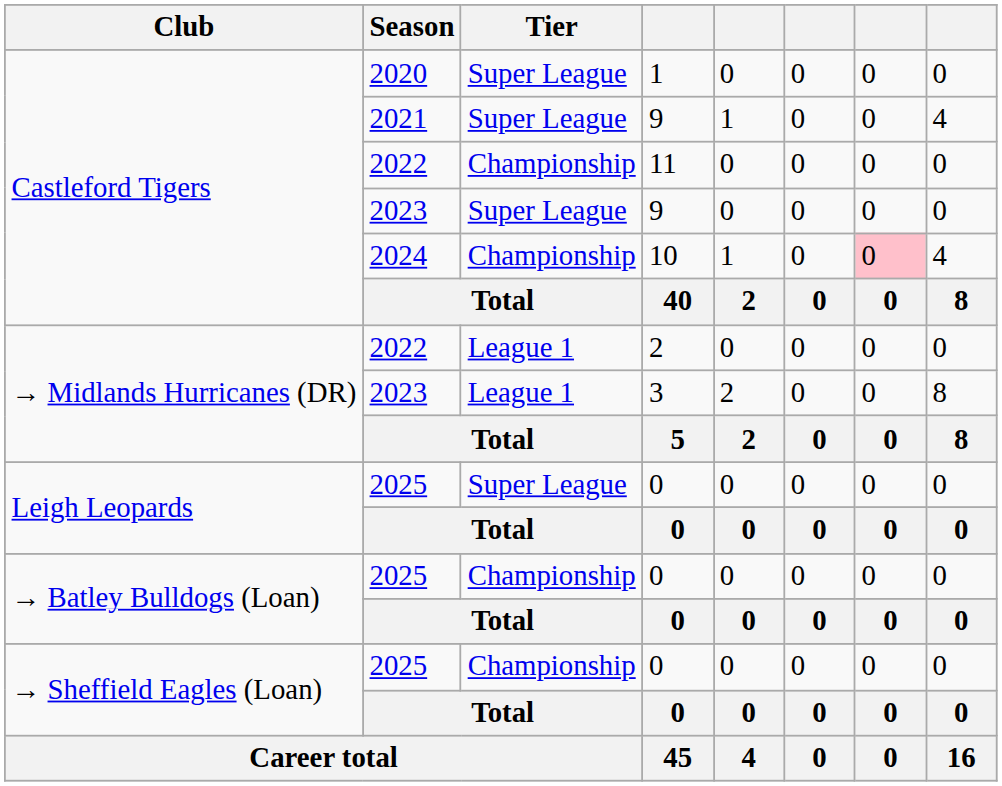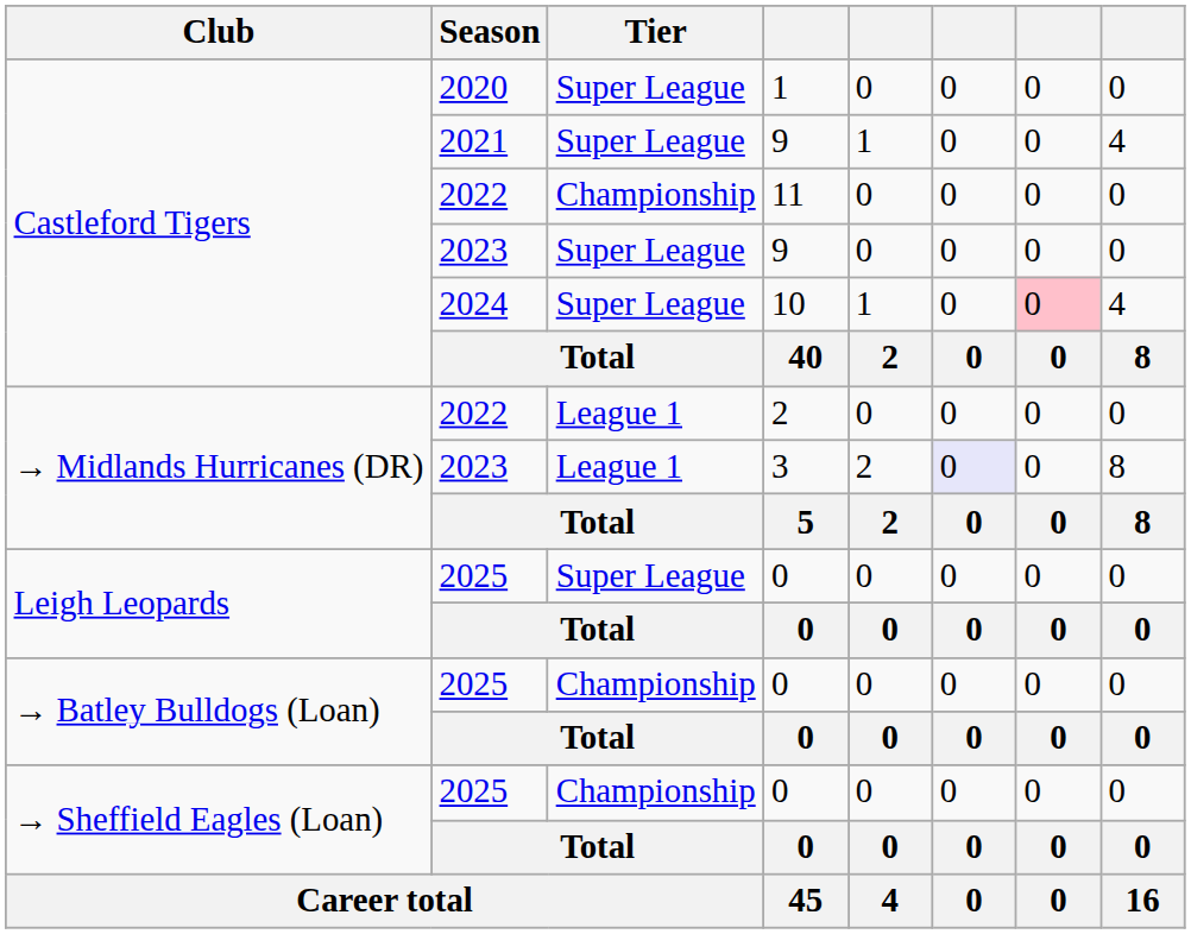10 | Tier: Championship -> Super League
3 | column 6: no background -> lavender background
